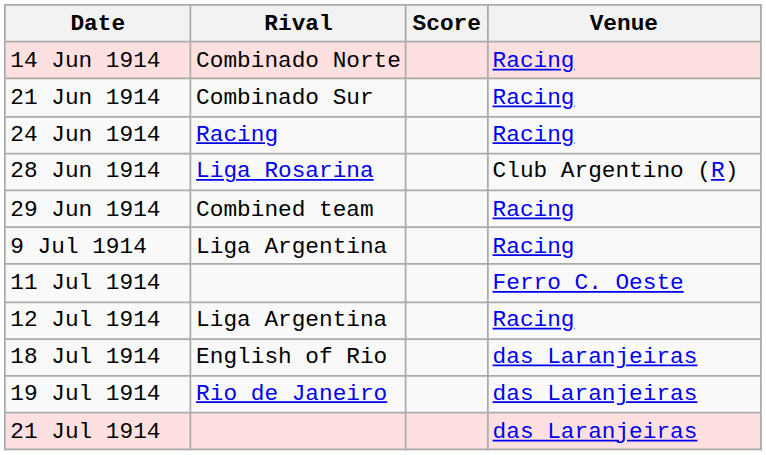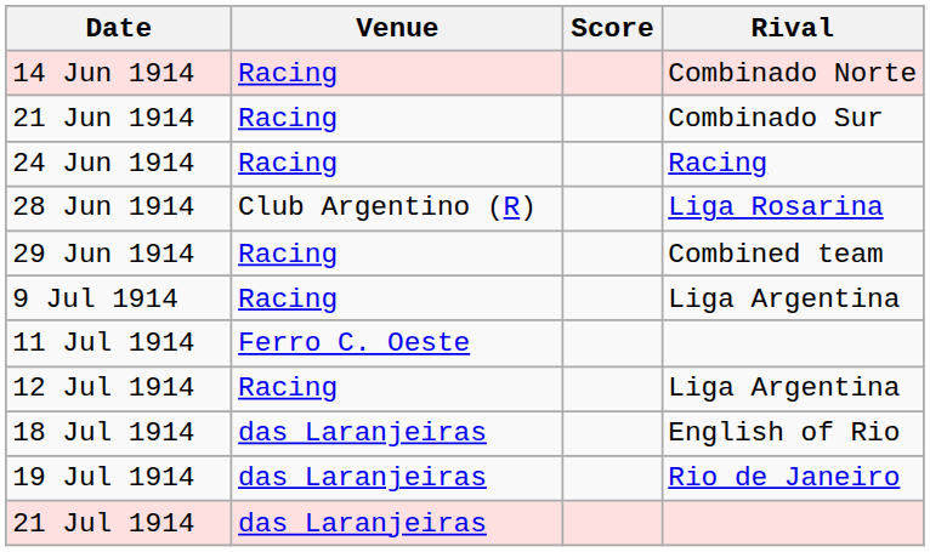columns swapped: Rival <-> Venue
